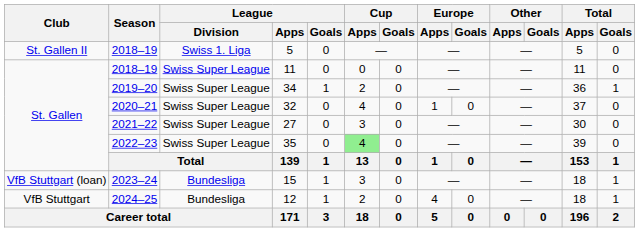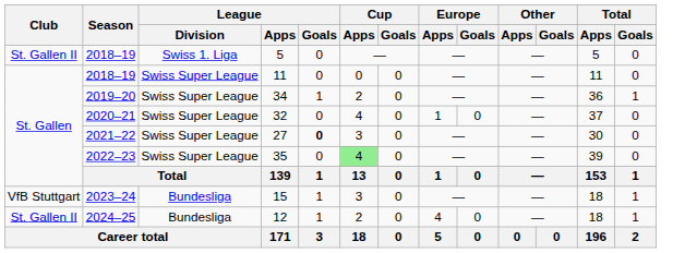27 | League / Goals: normal -> bold
15 | Club: VfB Stuttgart (loan) -> VfB Stuttgart
12 | Club: VfB Stuttgart -> St. Gallen II
